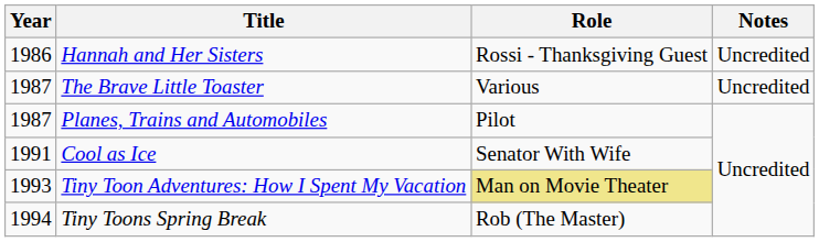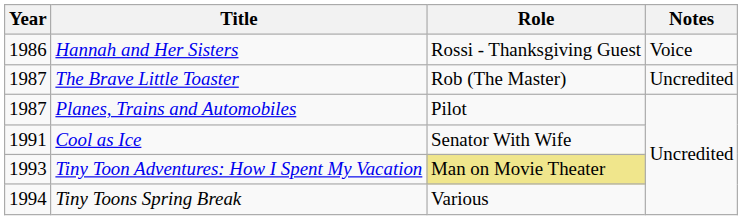Hannah and Her Sisters | Notes: Uncredited -> Voice
The Brave Little Toaster | Role: Various -> Rob (The Master)
Tiny Toons Spring Break | Role: Rob (The Master) -> Various
